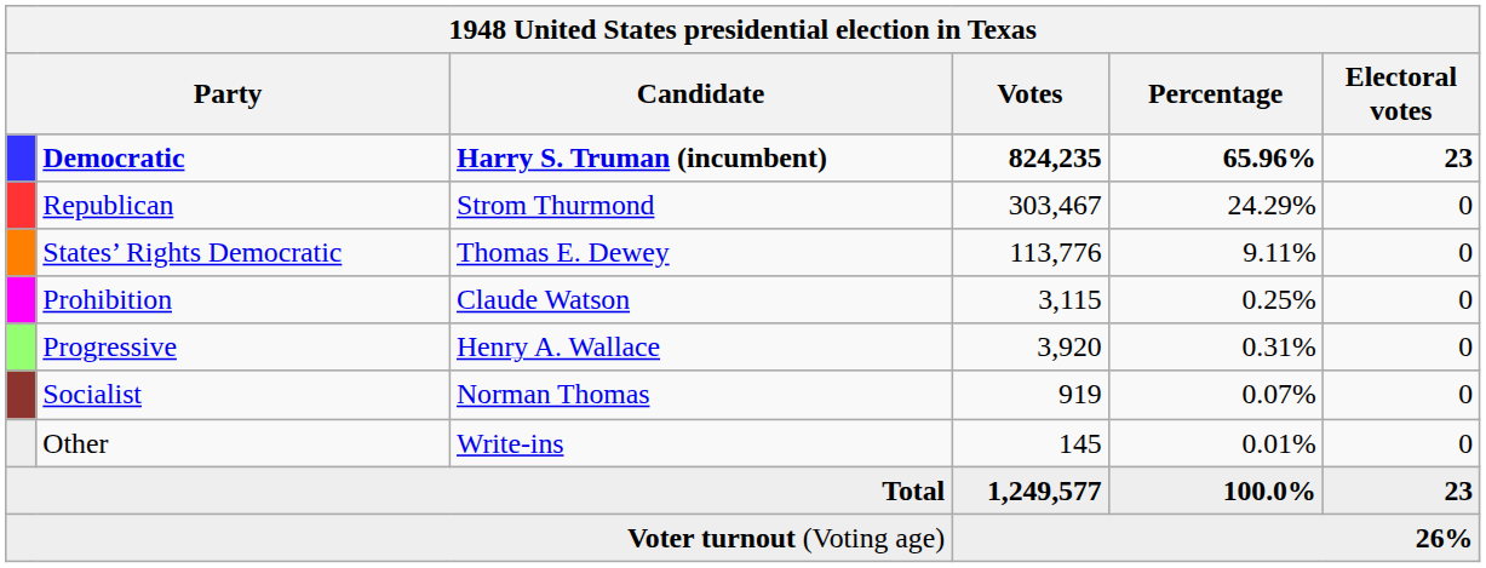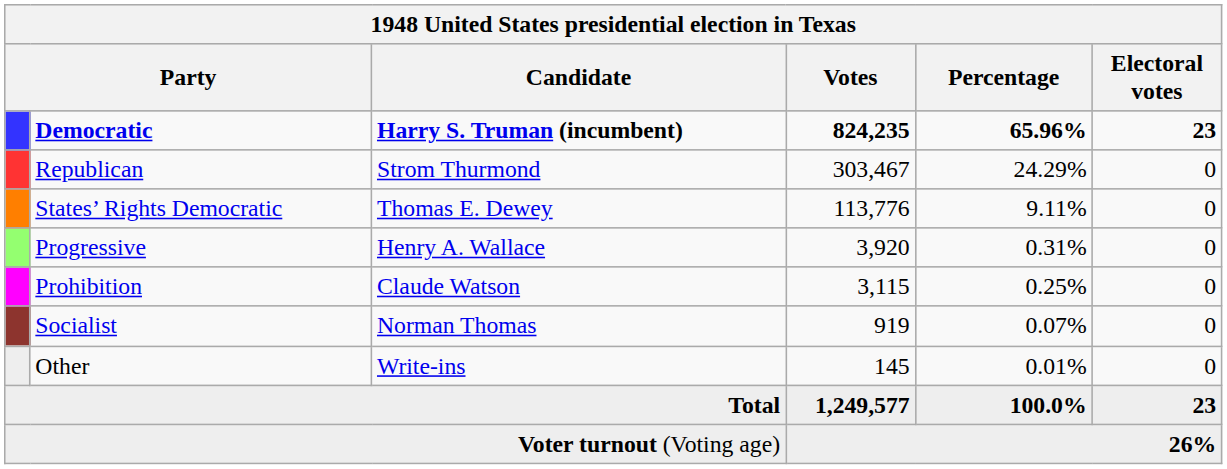rows swapped: Progressive <-> Prohibition
